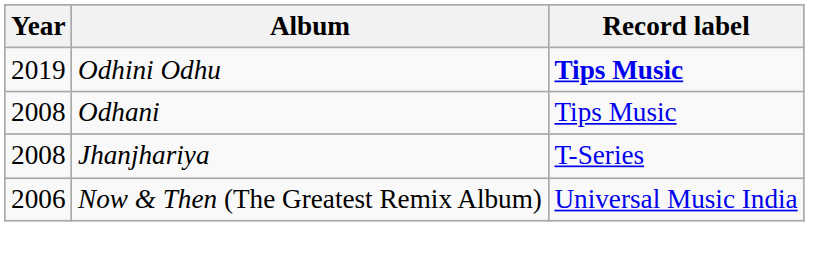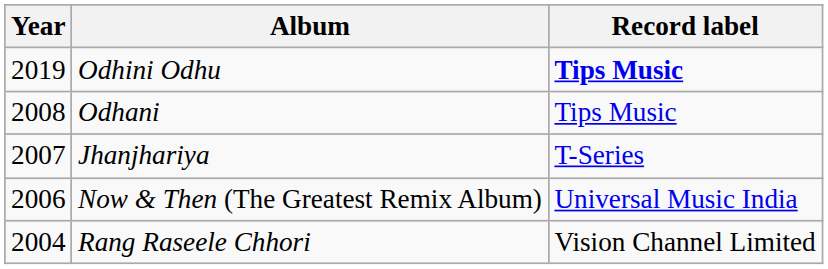Jhanjhariya | Year: 2008 -> 2007
+ row: 2004 | Rang Raseele Chhori | Vision Channel Limited
